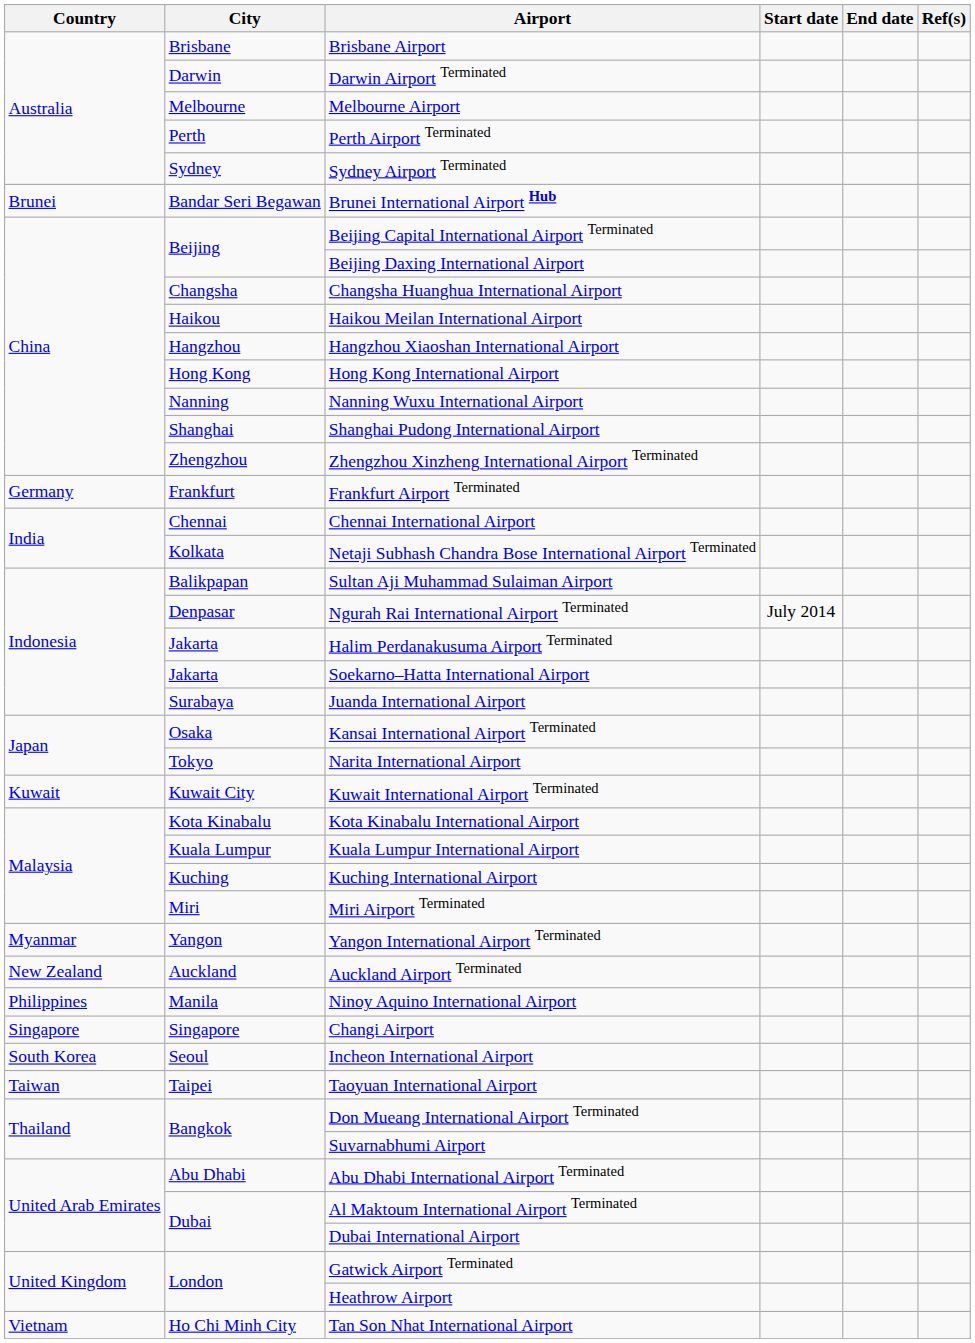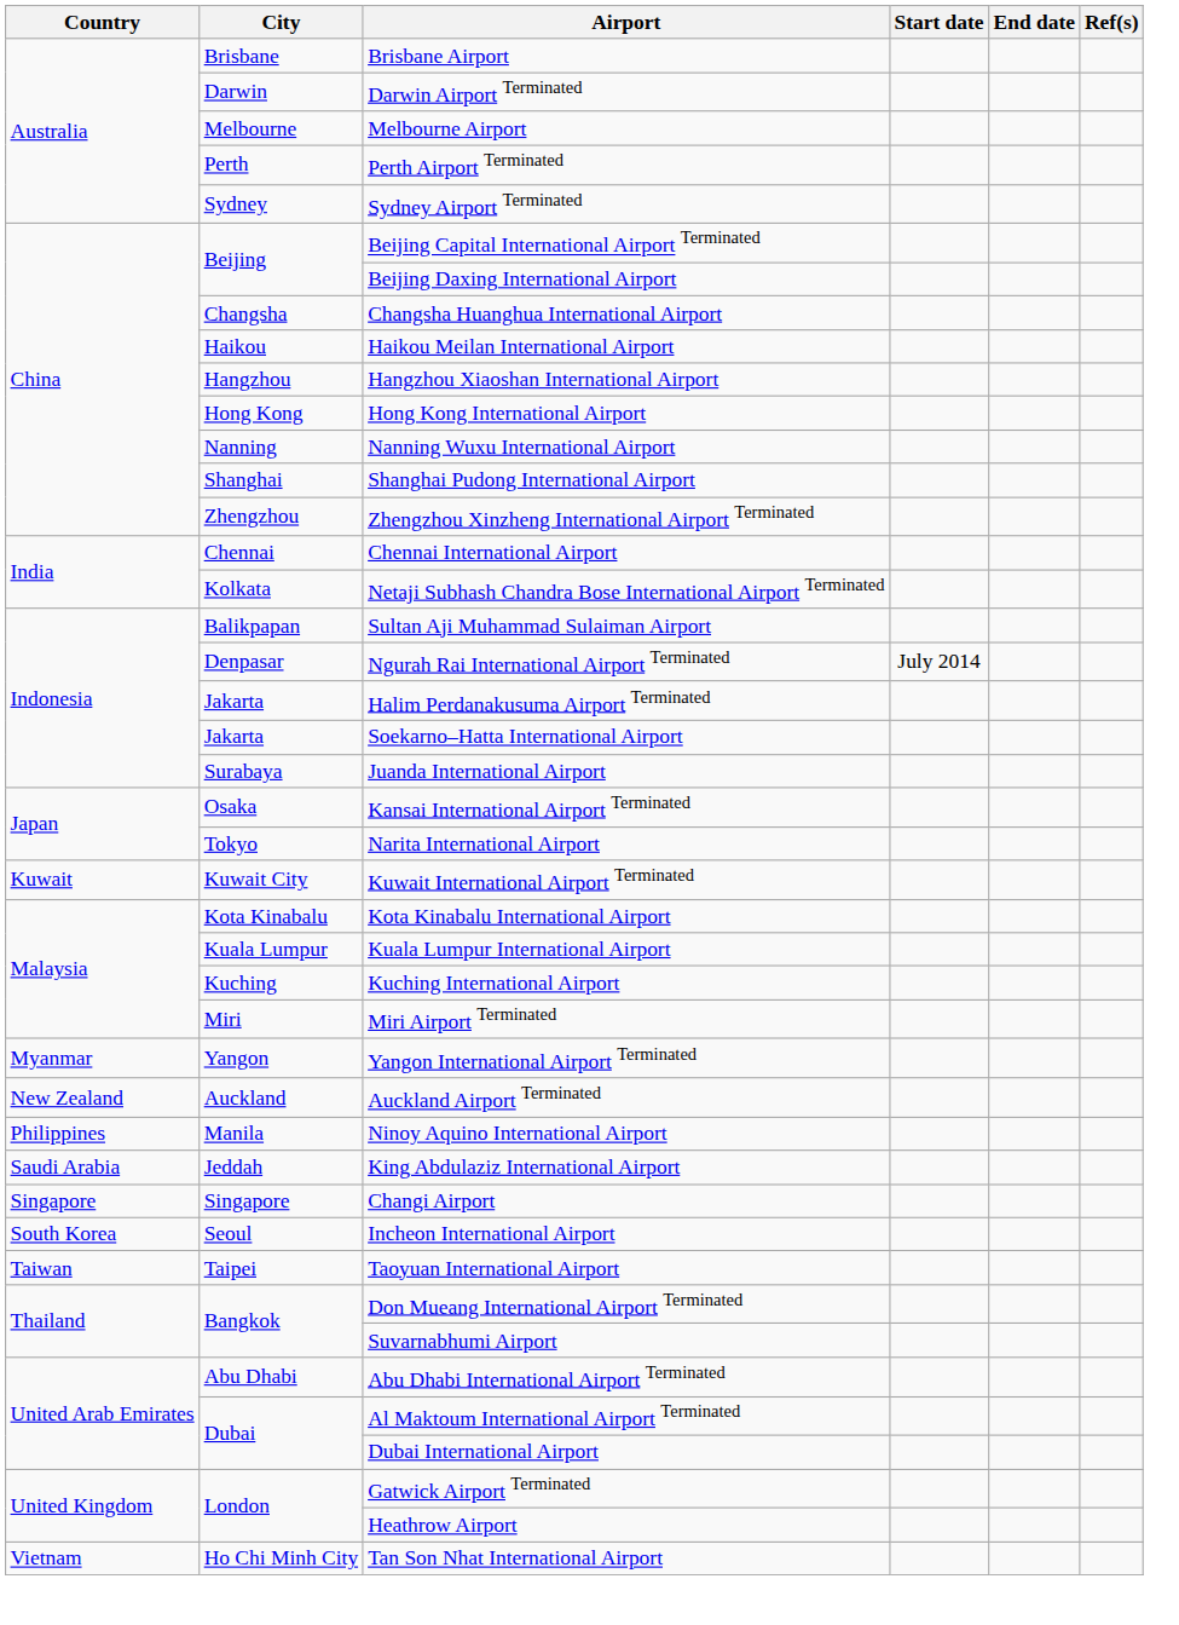- row: Brunei | Bandar Seri Begawan | Brunei International Airport Hub
- row: Germany | Frankfurt | Frankfurt Airport Terminated
+ row: Saudi Arabia | Jeddah | King Abdulaziz International Airport
